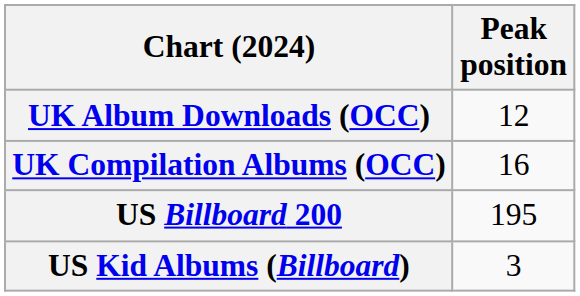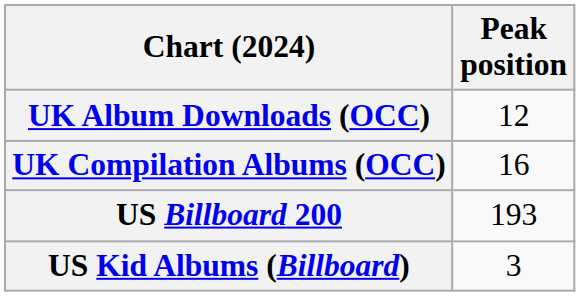US Billboard 200 | Peak position: 195 -> 193
